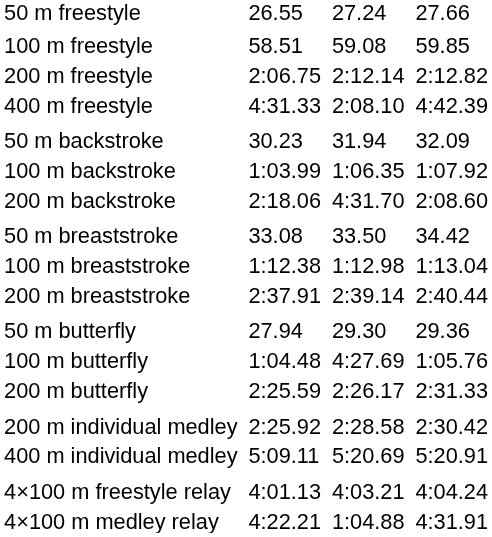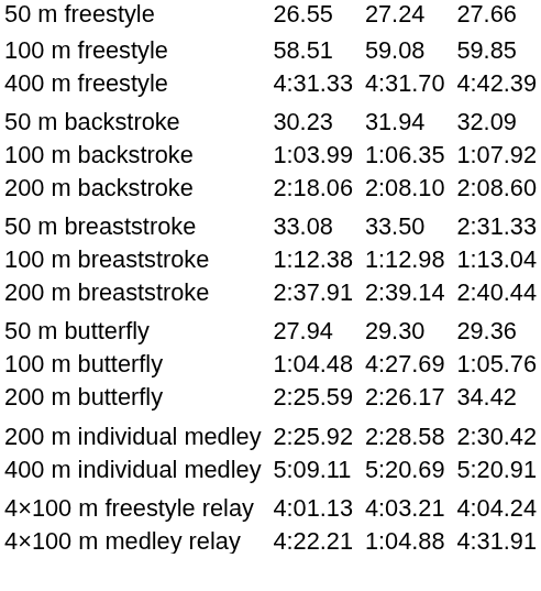- row: 200 m freestyle | 2:06.75 | 2:12.14 | 2:12.82
400 m freestyle | column 5: 2:08.10 -> 4:31.70
200 m backstroke | column 5: 4:31.70 -> 2:08.10
50 m breaststroke | column 7: 34.42 -> 2:31.33
200 m butterfly | column 7: 2:31.33 -> 34.42
